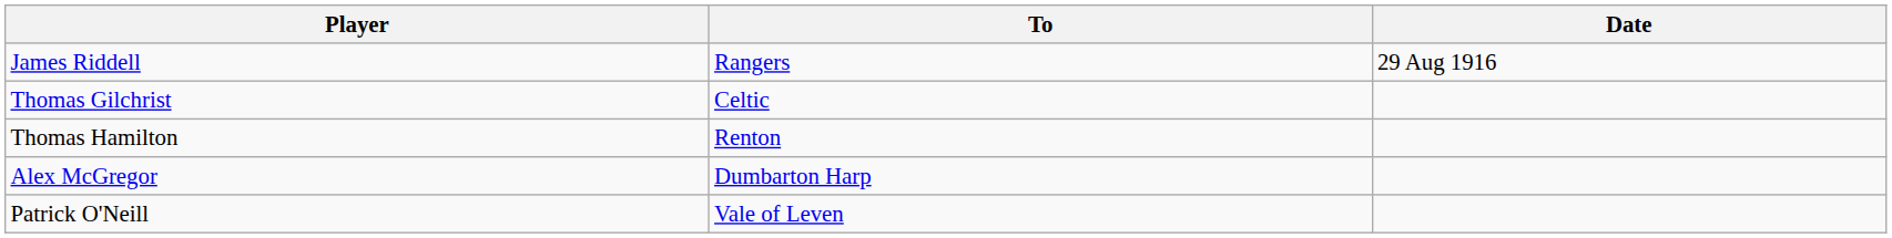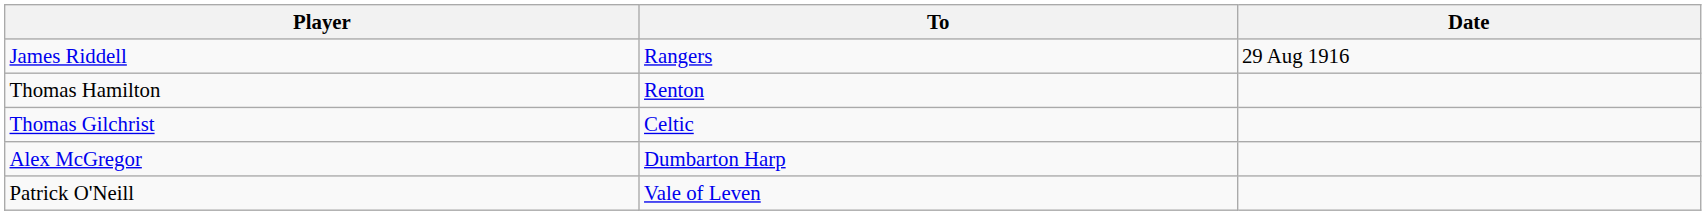rows swapped: Thomas Gilchrist <-> Thomas Hamilton
